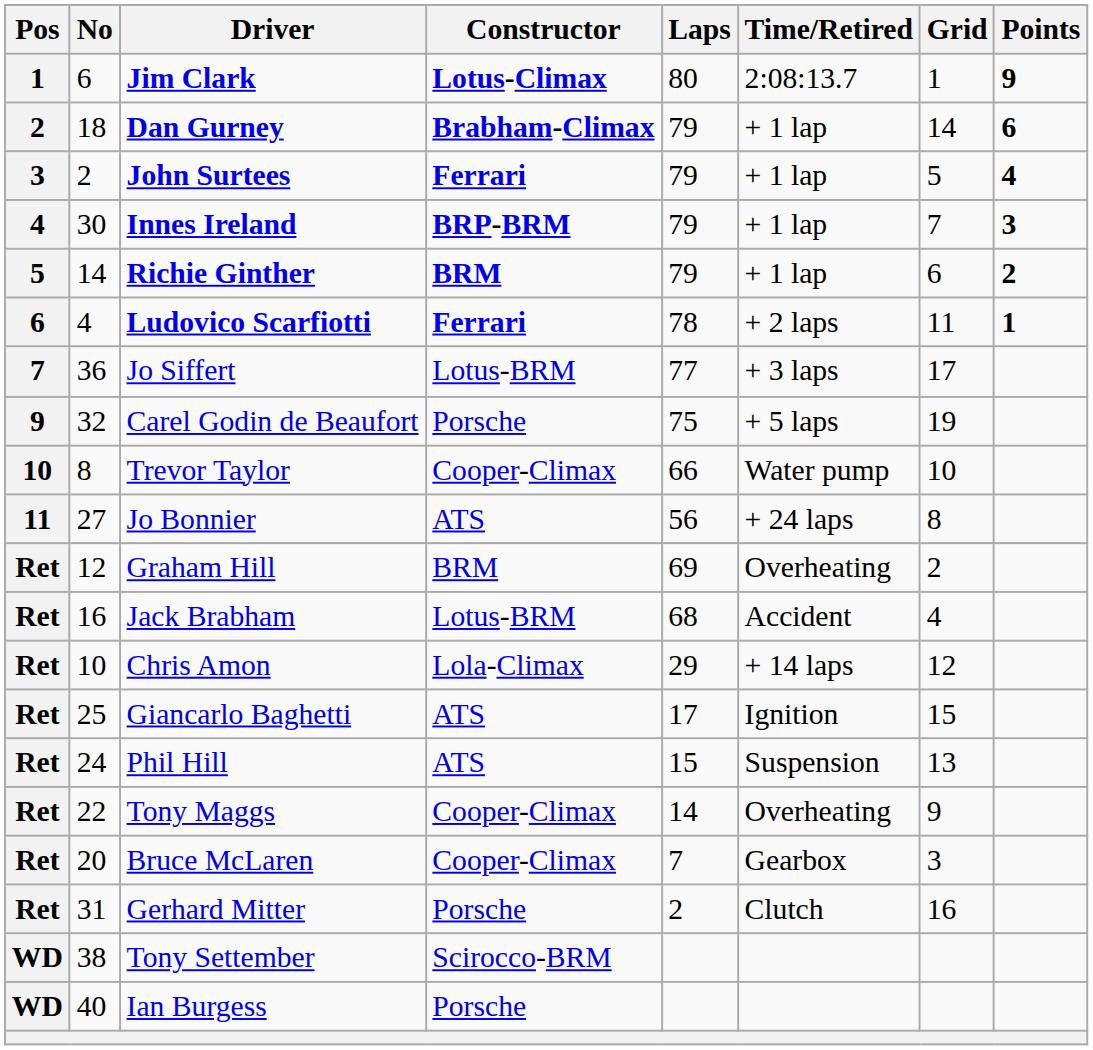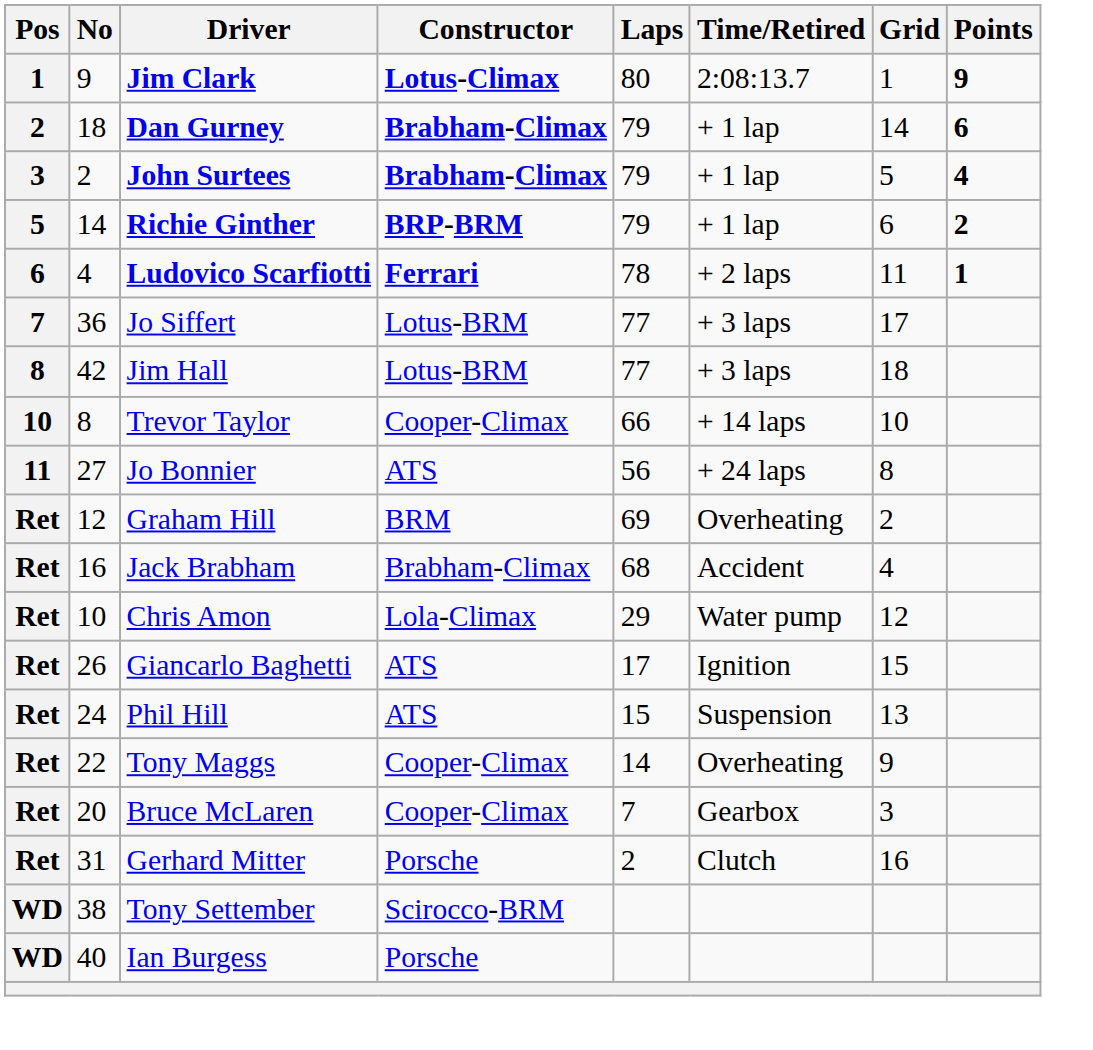Jim Clark | No: 6 -> 9
John Surtees | Constructor: Ferrari -> Brabham-Climax
- row: 4 | 30 | Innes Ireland | BRP-BRM | 79 | + 1 lap | 7 | 3
Richie Ginther | Constructor: BRM -> BRP-BRM
+ row: 8 | 42 | Jim Hall | Lotus-BRM | 77 | + 3 laps | 18
- row: 9 | 32 | Carel Godin de Beaufort | Porsche | 75 | + 5 laps | 19
Trevor Taylor | Time/Retired: Water pump -> + 14 laps
Jack Brabham | Constructor: Lotus-BRM -> Brabham-Climax
Chris Amon | Time/Retired: + 14 laps -> Water pump
Giancarlo Baghetti | No: 25 -> 26
